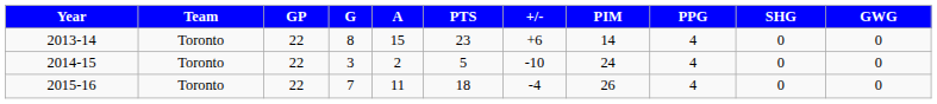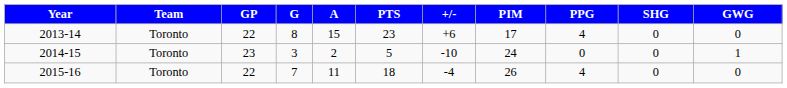2013-14 | PIM: 14 -> 17
2014-15 | GP: 22 -> 23
2014-15 | PPG: 4 -> 0
2014-15 | GWG: 0 -> 1
